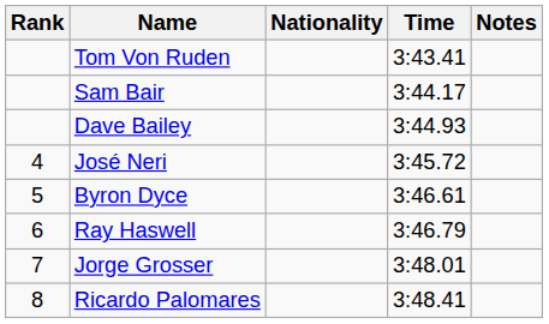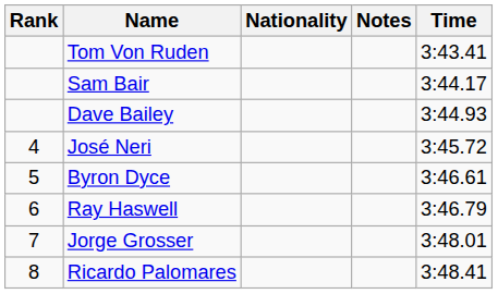columns swapped: Time <-> Notes
